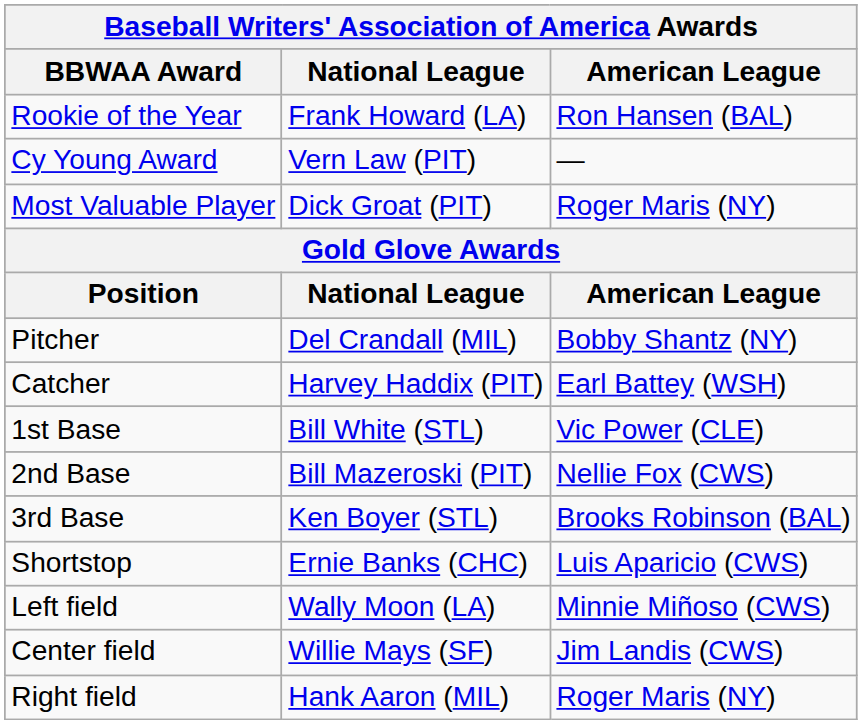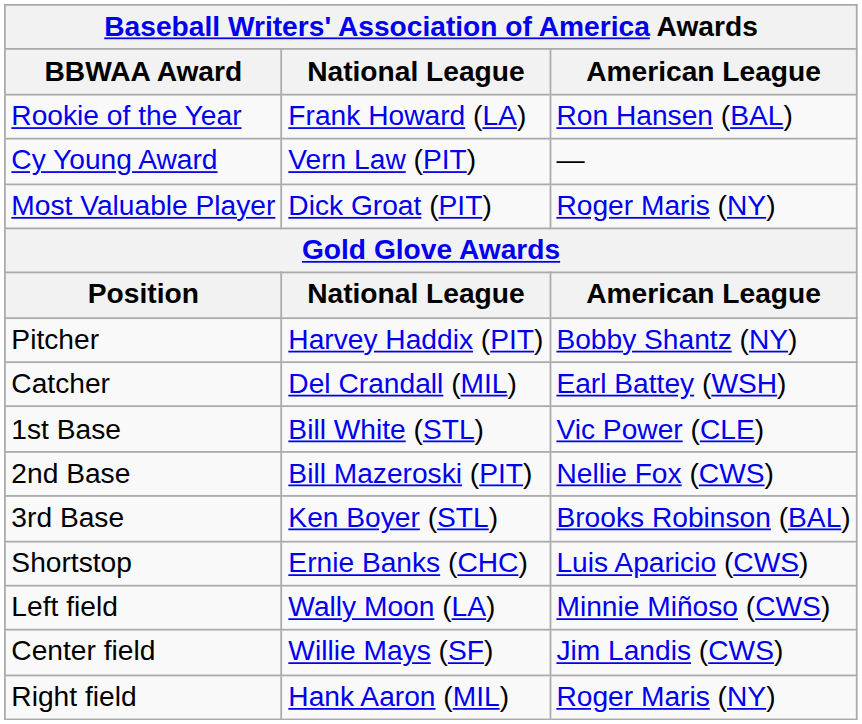Pitcher | National League: Del Crandall (MIL) -> Harvey Haddix (PIT)
Catcher | National League: Harvey Haddix (PIT) -> Del Crandall (MIL)
